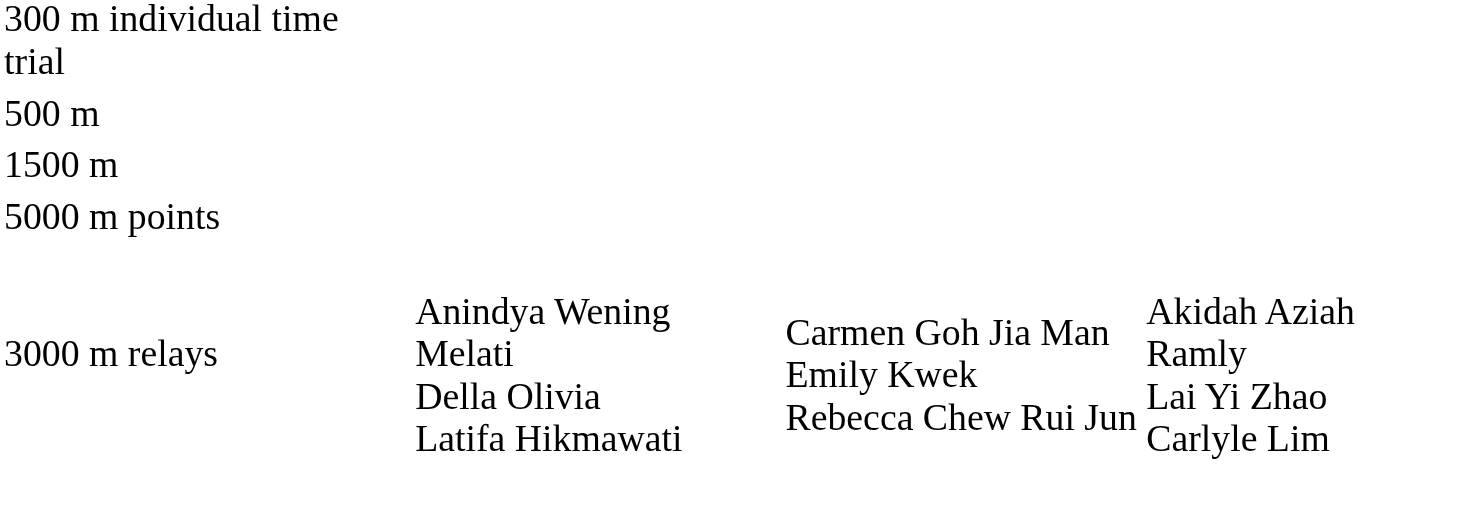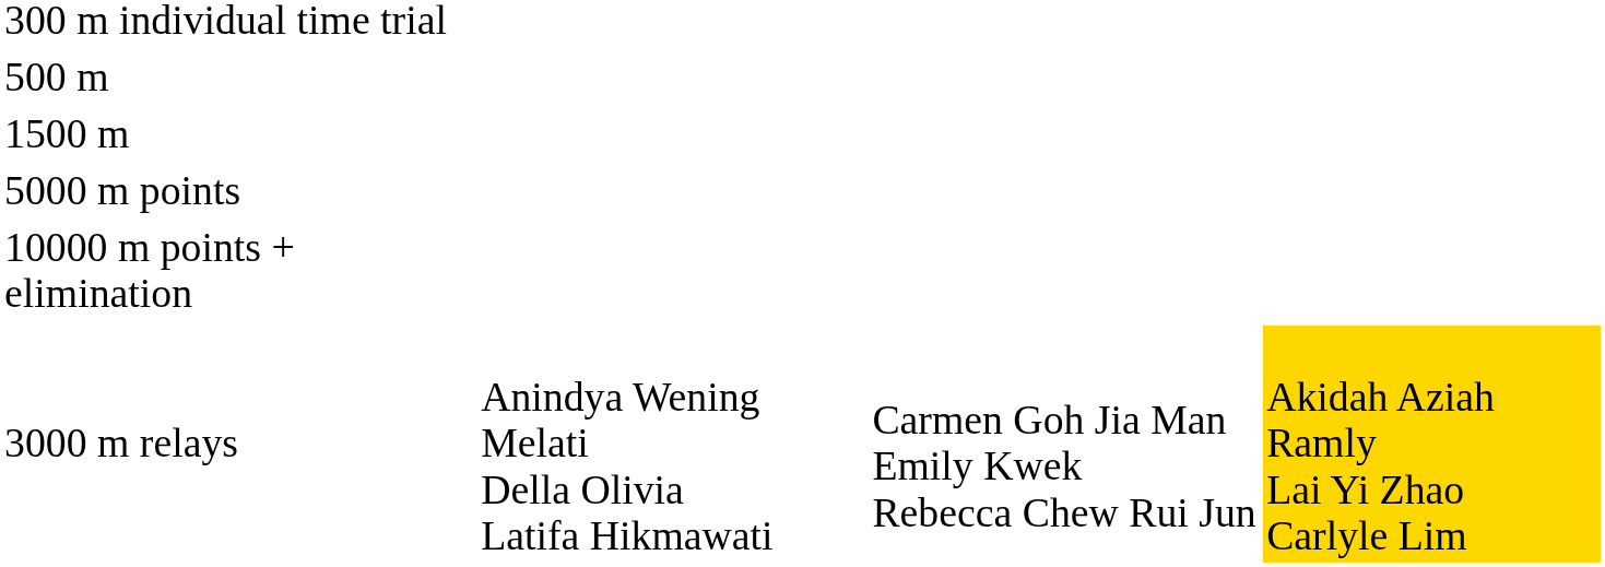+ row: 10000 m points + elimination
3000 m relays | column 4: no background -> gold background
